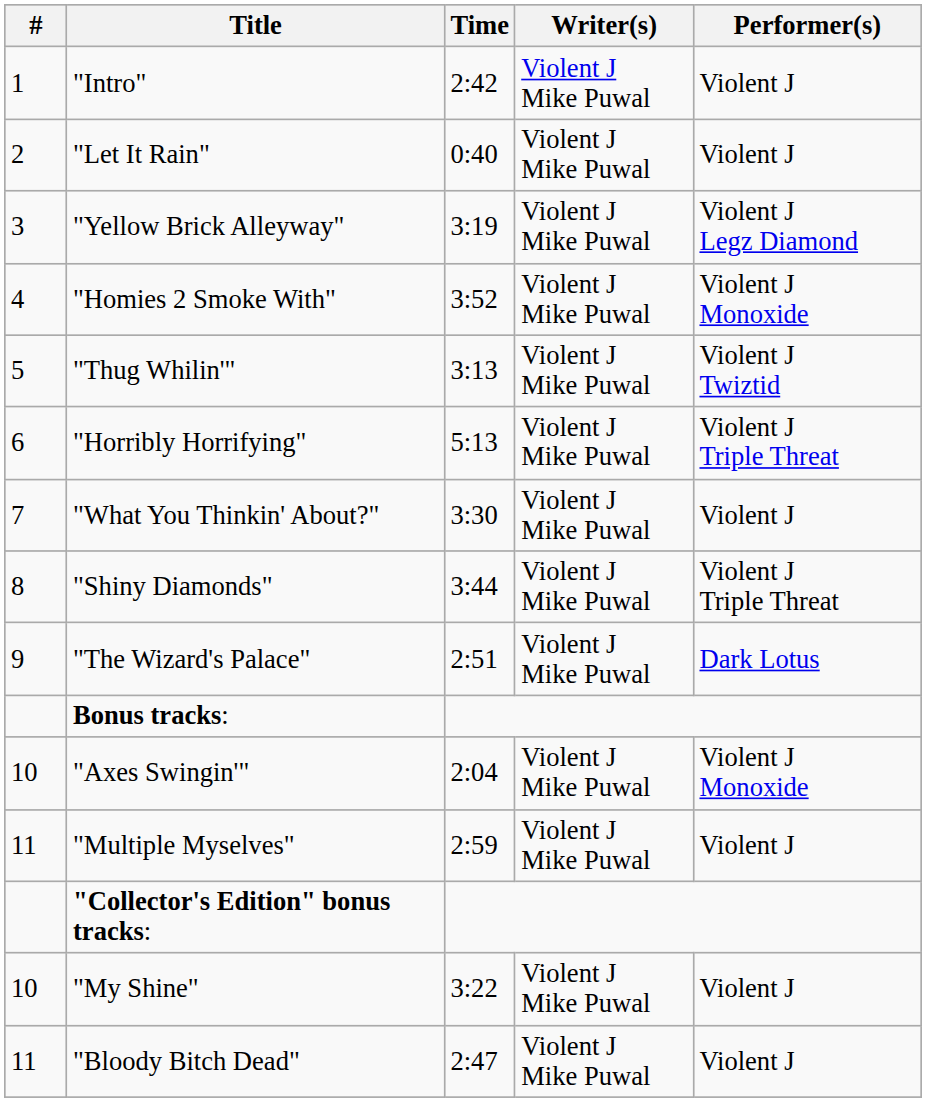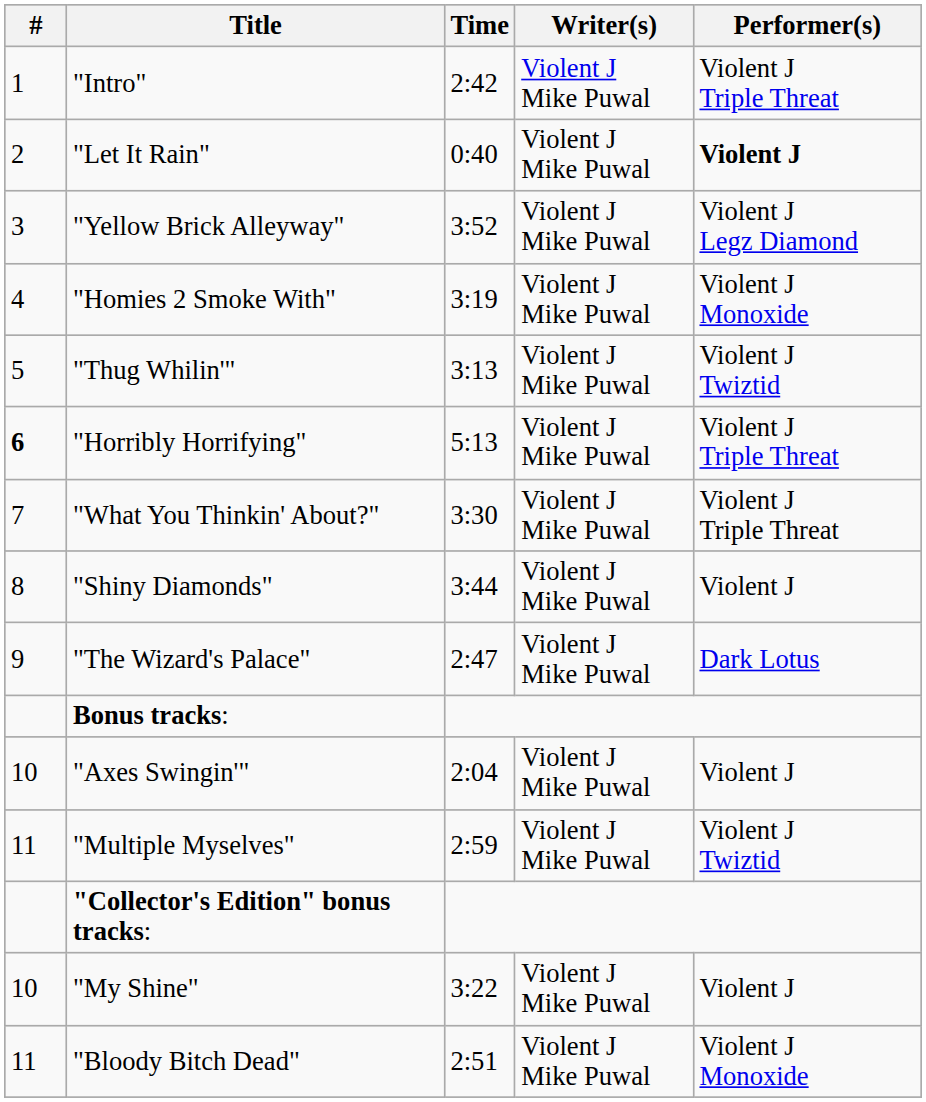"Intro" | Performer(s): Violent J -> Violent J Triple Threat
"Let It Rain" | Performer(s): normal -> bold
"Yellow Brick Alleyway" | Time: 3:19 -> 3:52
"Homies 2 Smoke With" | Time: 3:52 -> 3:19
"Horribly Horrifying" | #: normal -> bold
"What You Thinkin' About?" | Performer(s): Violent J -> Violent J Triple Threat
"Shiny Diamonds" | Performer(s): Violent J Triple Threat -> Violent J
"The Wizard's Palace" | Time: 2:51 -> 2:47
"Axes Swingin'" | Performer(s): Violent J Monoxide -> Violent J
"Multiple Myselves" | Performer(s): Violent J -> Violent J Twiztid
"Bloody Bitch Dead" | Time: 2:47 -> 2:51
"Bloody Bitch Dead" | Performer(s): Violent J -> Violent J Monoxide
